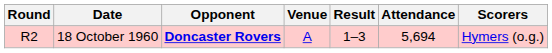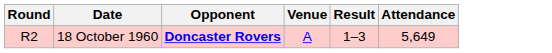- column: Scorers | Hymers (o.g.)
18 October 1960 | Attendance: 5,694 -> 5,649
